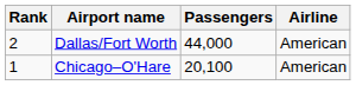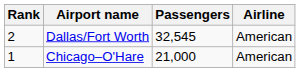Dallas/Fort Worth | Passengers: 44,000 -> 32,545
Chicago–O'Hare | Passengers: 20,100 -> 21,000
